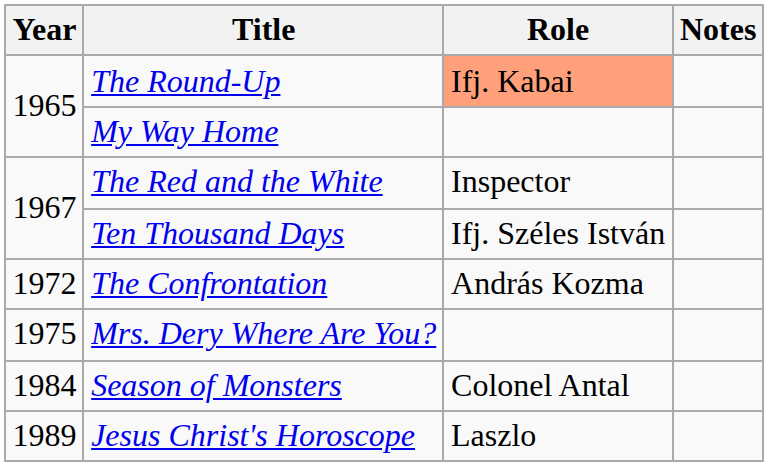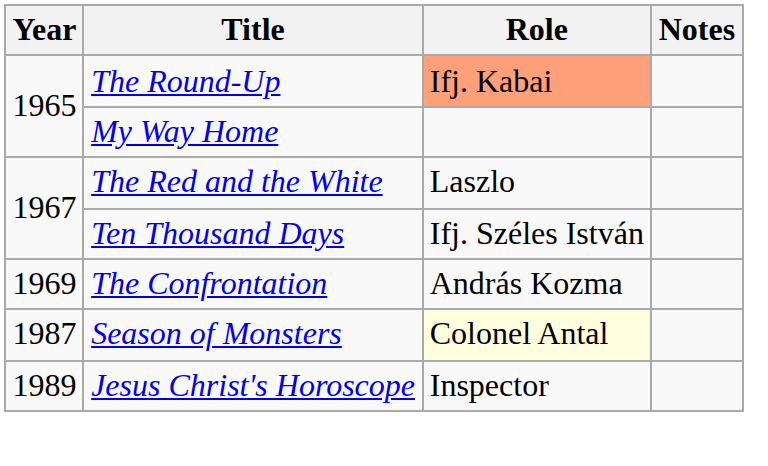The Red and the White | Role: Inspector -> Laszlo
The Confrontation | Year: 1972 -> 1969
- row: 1975 | Mrs. Dery Where Are You?
Season of Monsters | Year: 1984 -> 1987
Season of Monsters | Role: no background -> lightyellow background
Jesus Christ's Horoscope | Role: Laszlo -> Inspector
